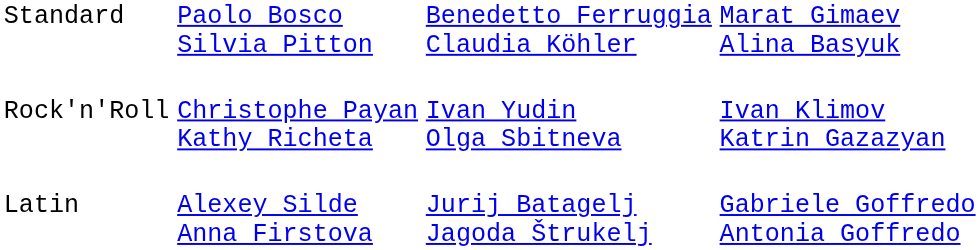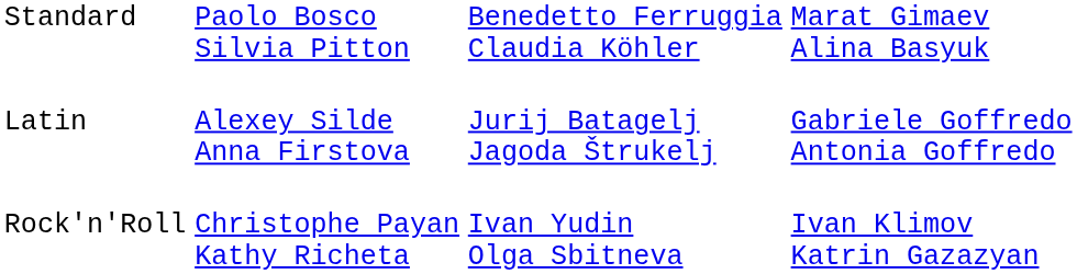rows swapped: Latin <-> Rock'n'Roll
